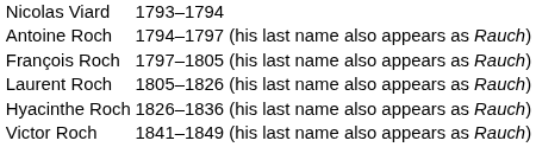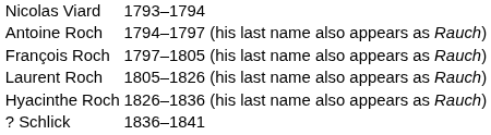+ row: ? Schlick | 1836–1841
- row: Victor Roch | 1841–1849 (his last name also appears as Rauch)
